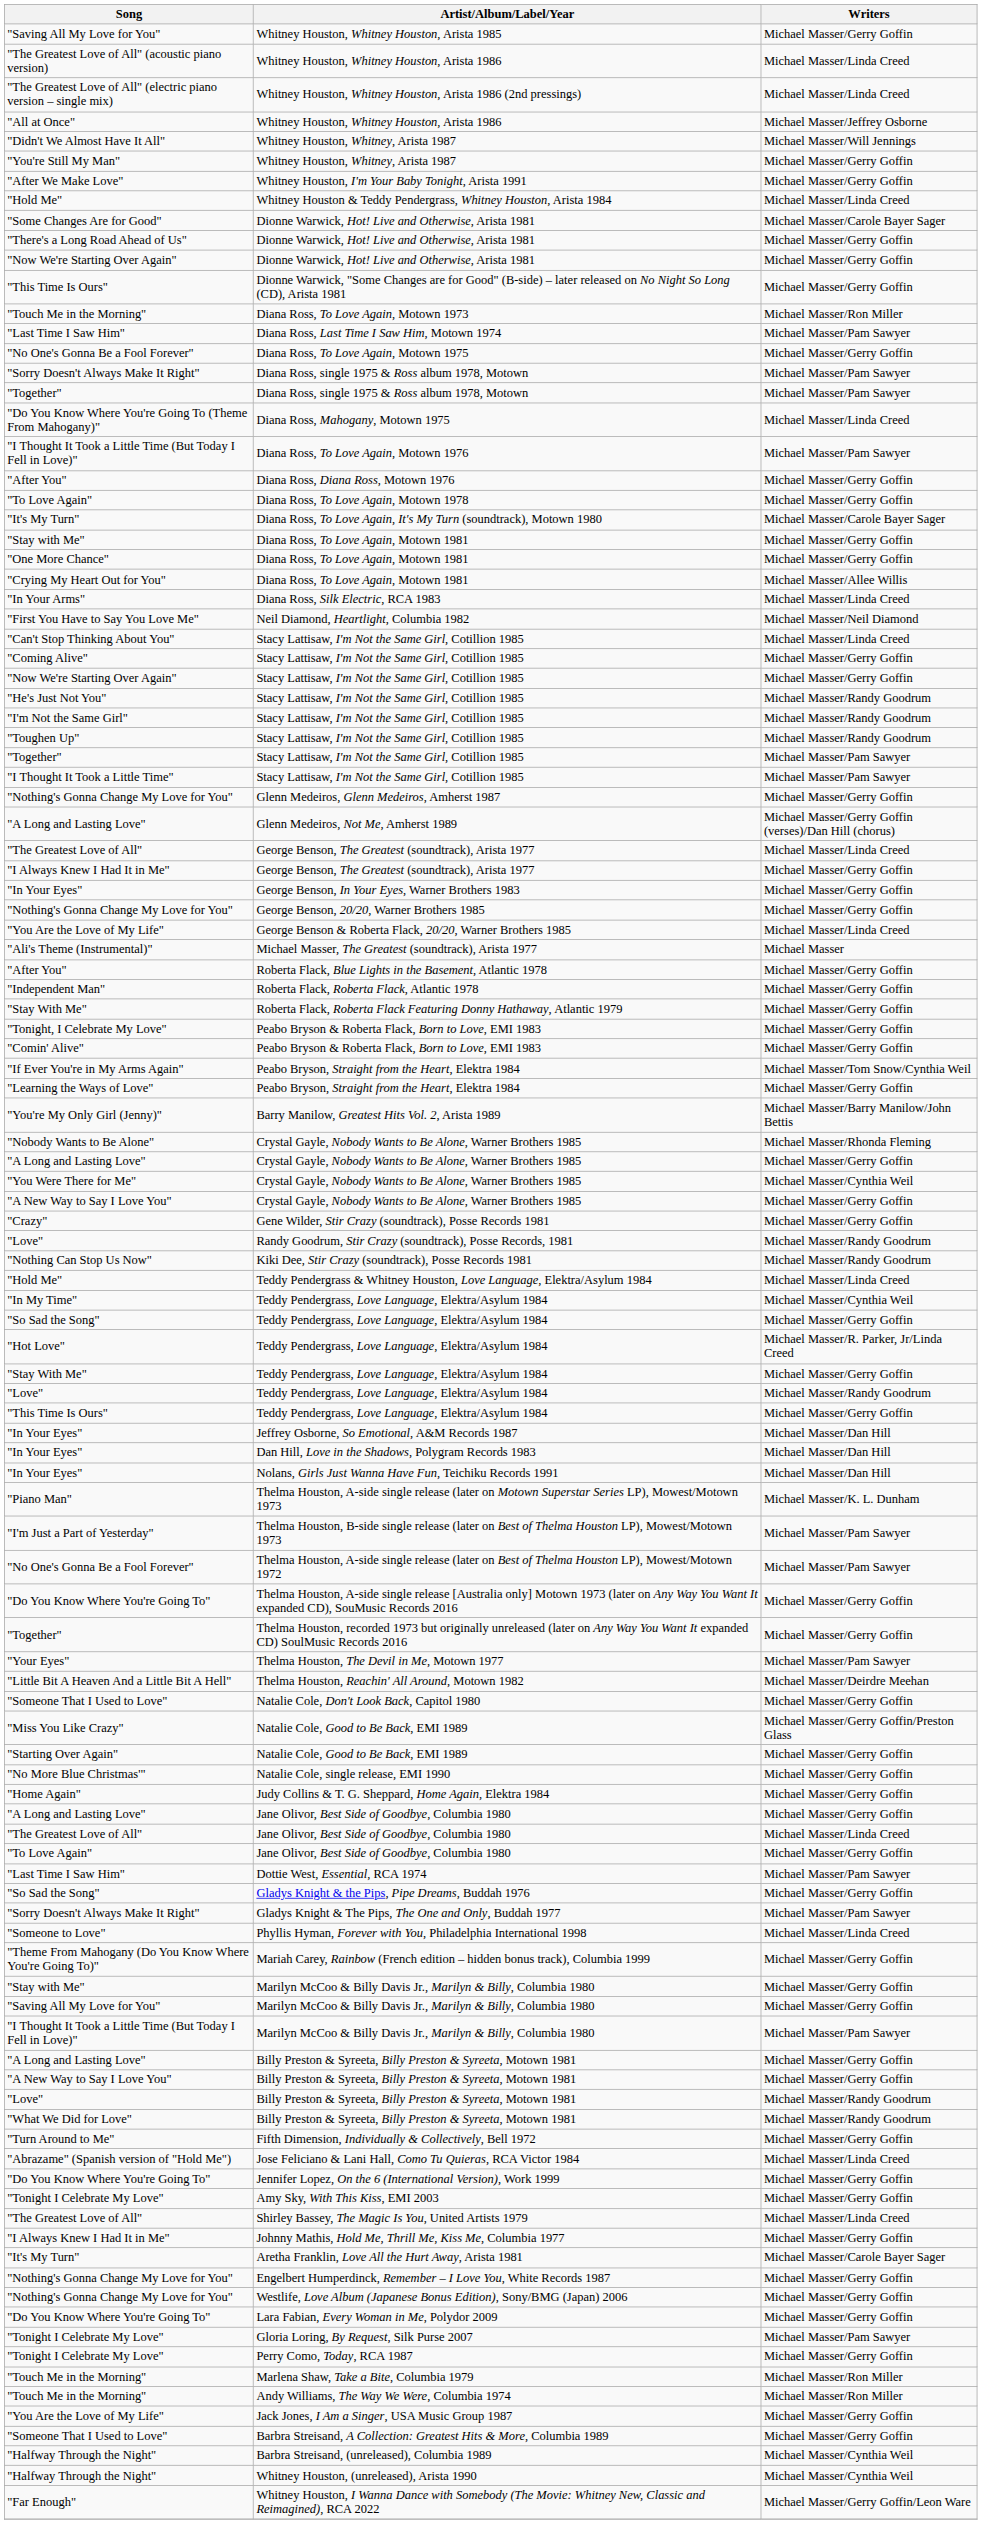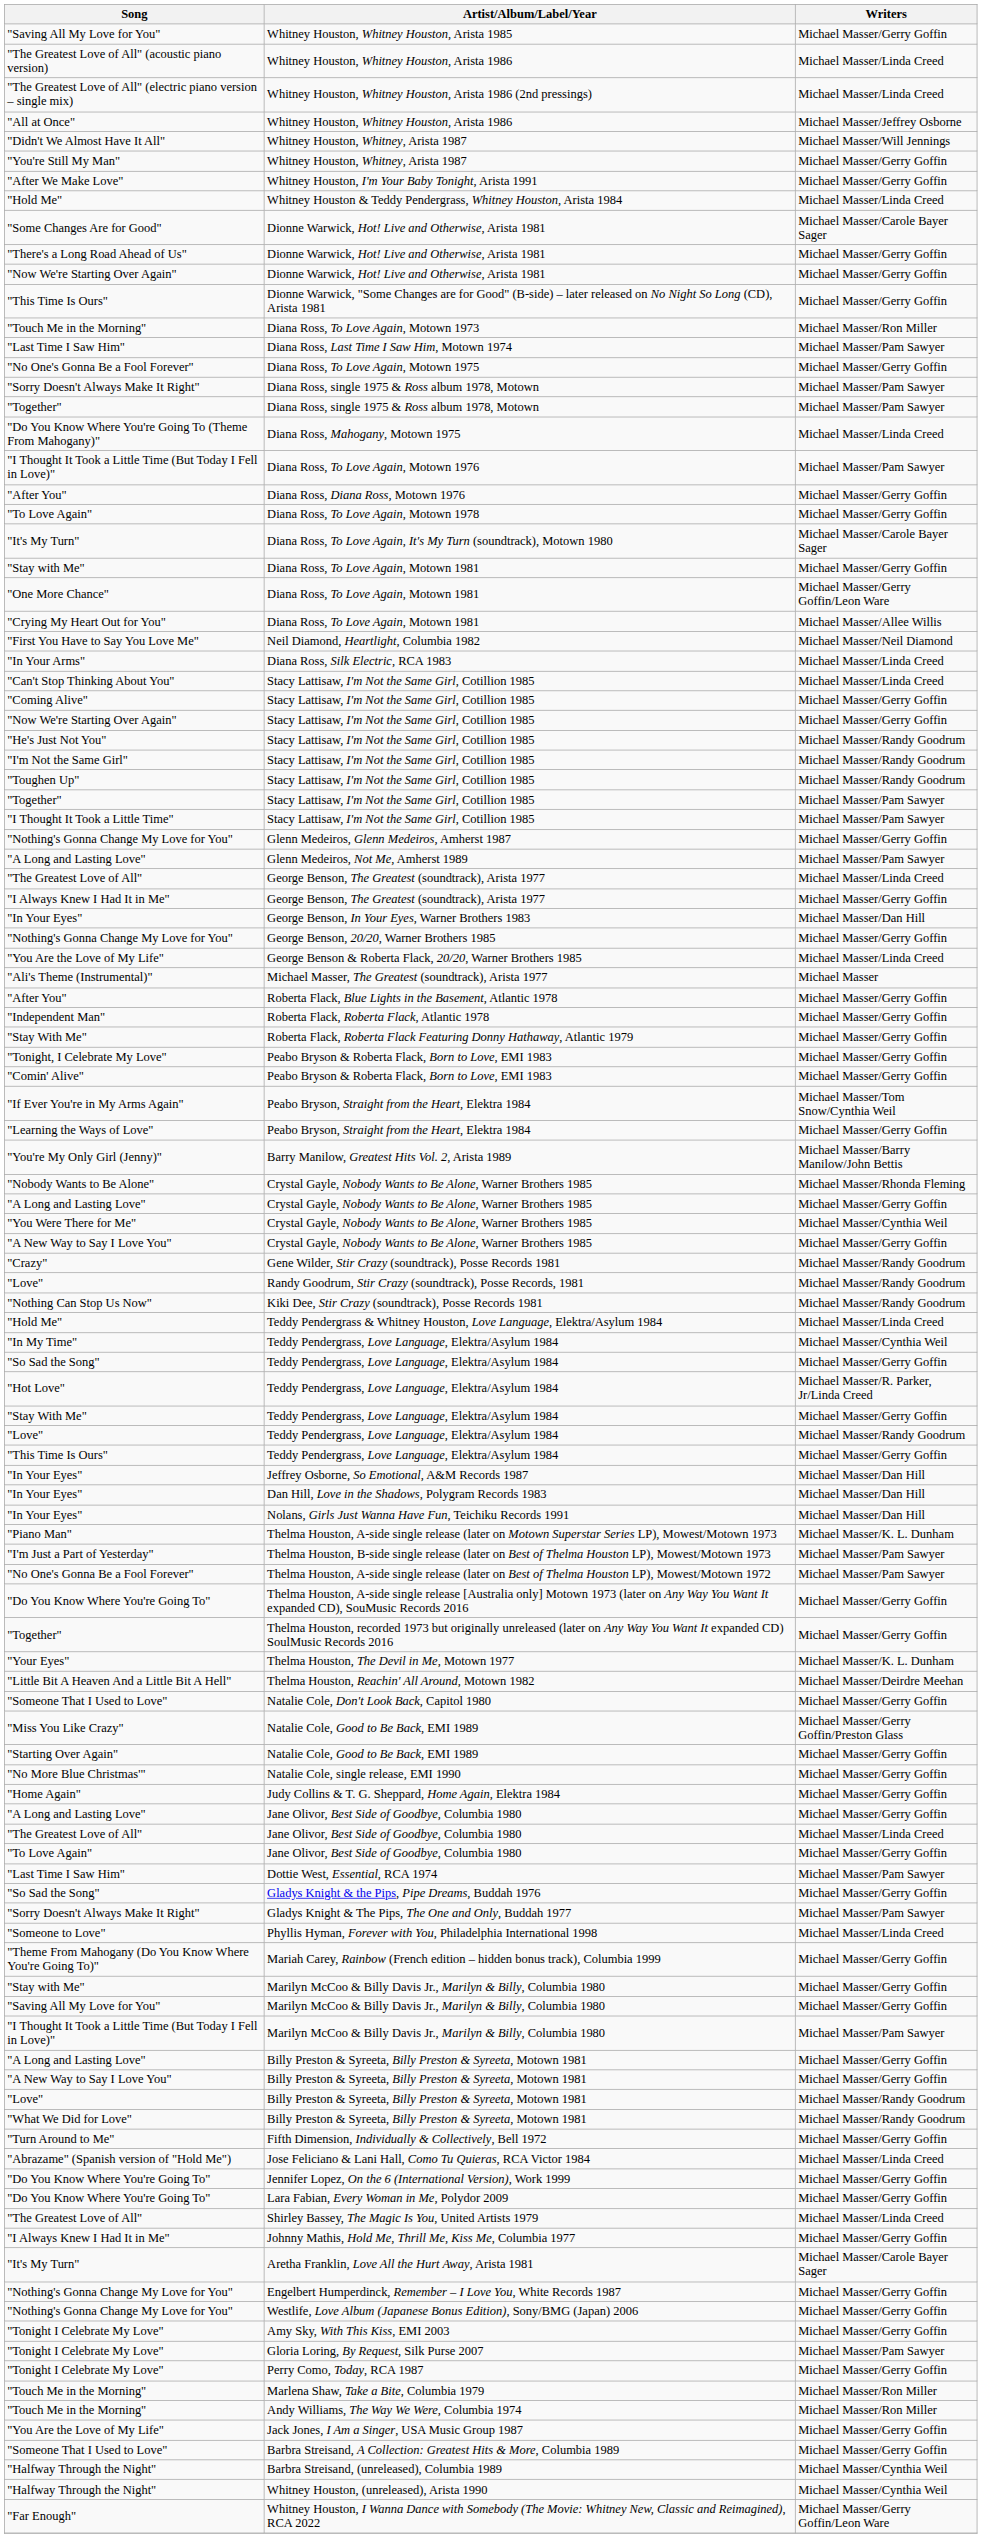"One More Chance" / Diana Ross, To Love Again, Motown 1981 | Writers: Michael Masser/Gerry Goffin -> Michael Masser/Gerry Goffin/Leon Ware
rows swapped: Diana Ross, Silk Electric, RCA 1983 <-> Neil Diamond, Heartlight, Columbia 1982
Glenn Medeiros, Not Me, Amherst 1989 | Writers: Michael Masser/Gerry Goffin (verses)/Dan Hill (chorus) -> Michael Masser/Pam Sawyer
George Benson, In Your Eyes, Warner Brothers 1983 | Writers: Michael Masser/Gerry Goffin -> Michael Masser/Dan Hill
Gene Wilder, Stir Crazy (soundtrack), Posse Records 1981 | Writers: Michael Masser/Gerry Goffin -> Michael Masser/Randy Goodrum
Thelma Houston, The Devil in Me, Motown 1977 | Writers: Michael Masser/Pam Sawyer -> Michael Masser/K. L. Dunham
rows swapped: Lara Fabian, Every Woman in Me, Polydor 2009 <-> Amy Sky, With This Kiss, EMI 2003
